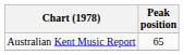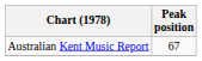Australian Kent Music Report | Peak position: 65 -> 67
